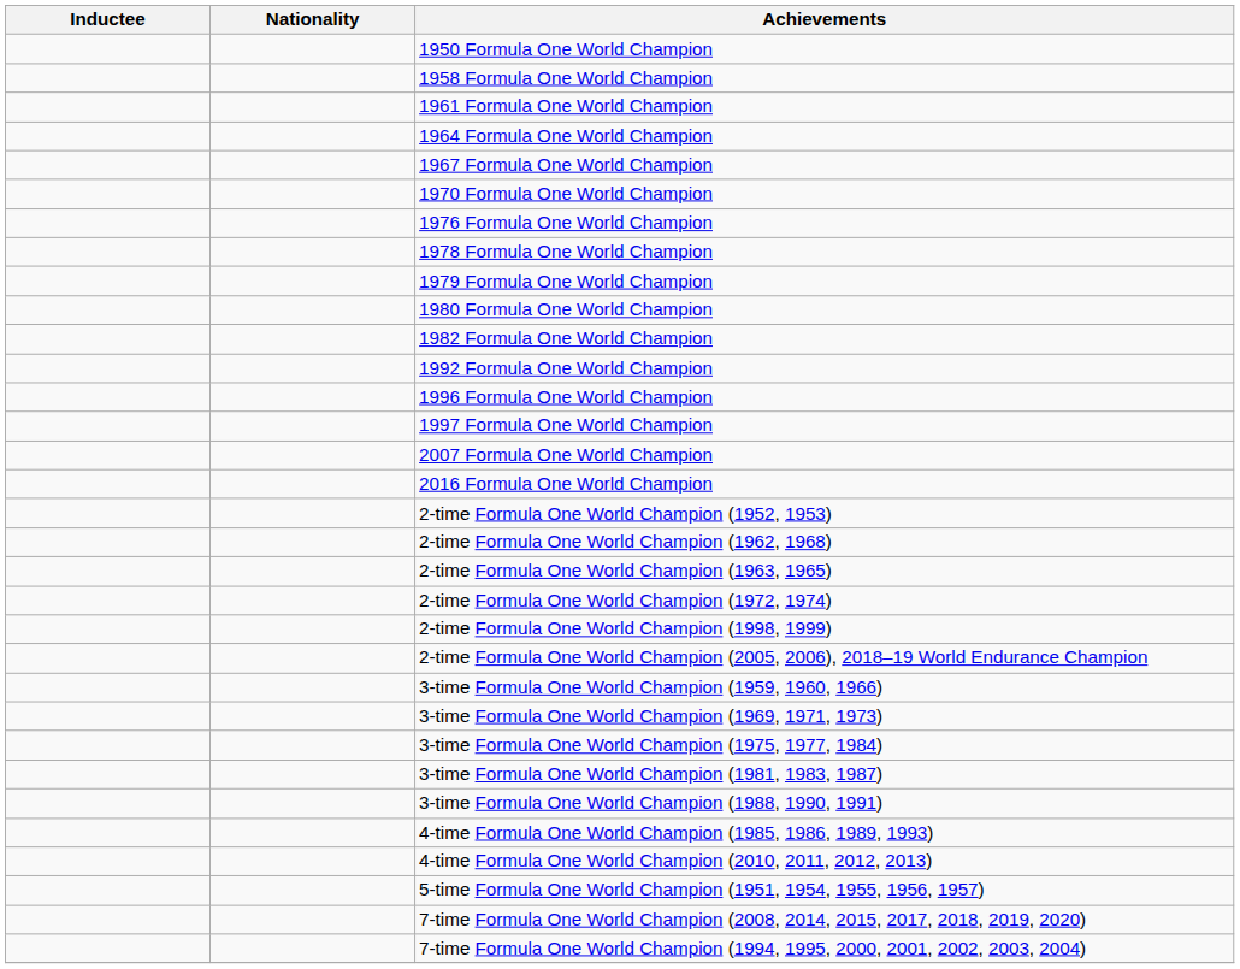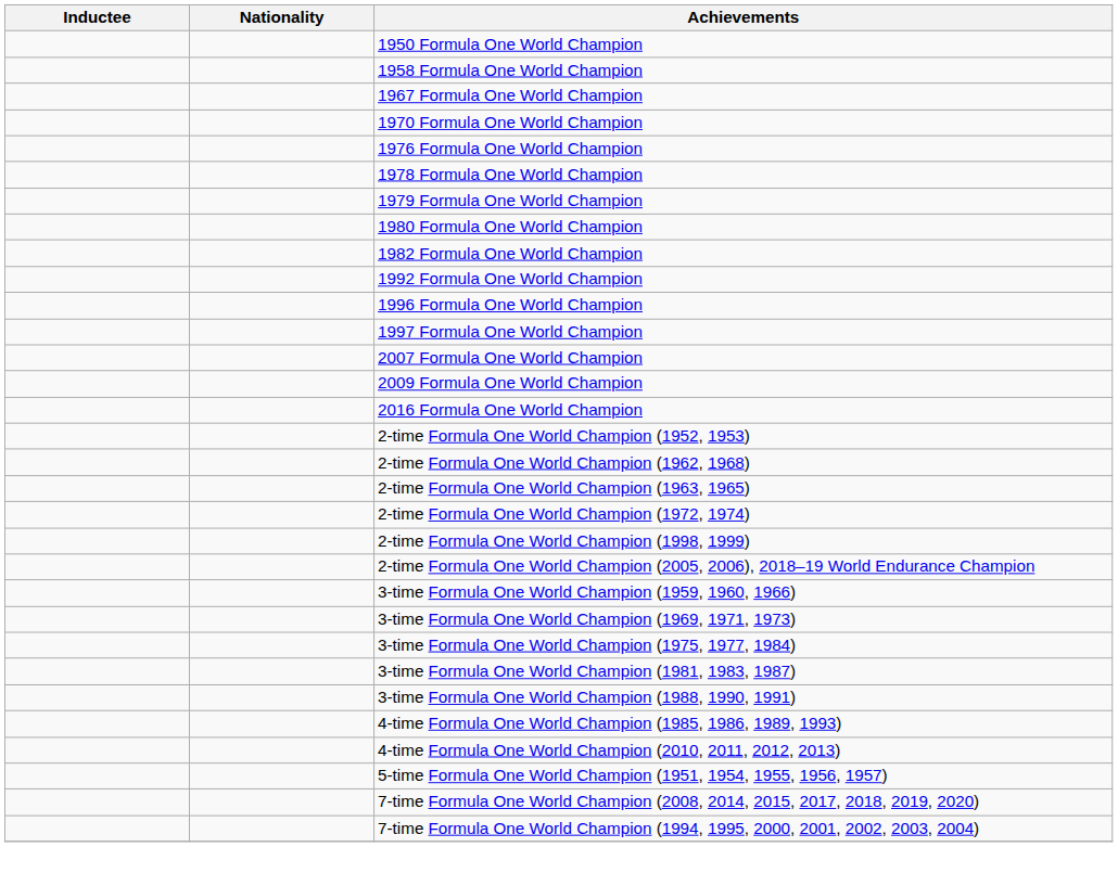- row: 1961 Formula One World Champion
- row: 1964 Formula One World Champion
+ row: 2009 Formula One World Champion
